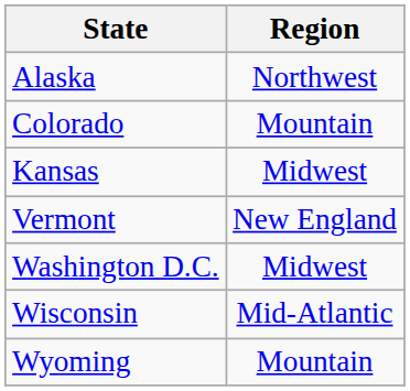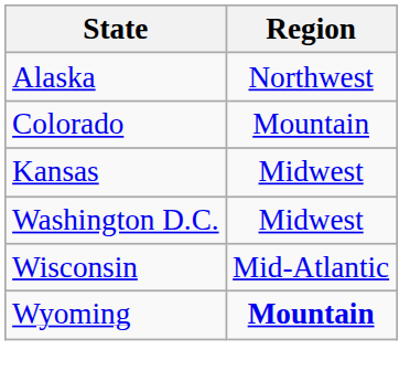- row: Vermont | New England
Wyoming | Region: normal -> bold
